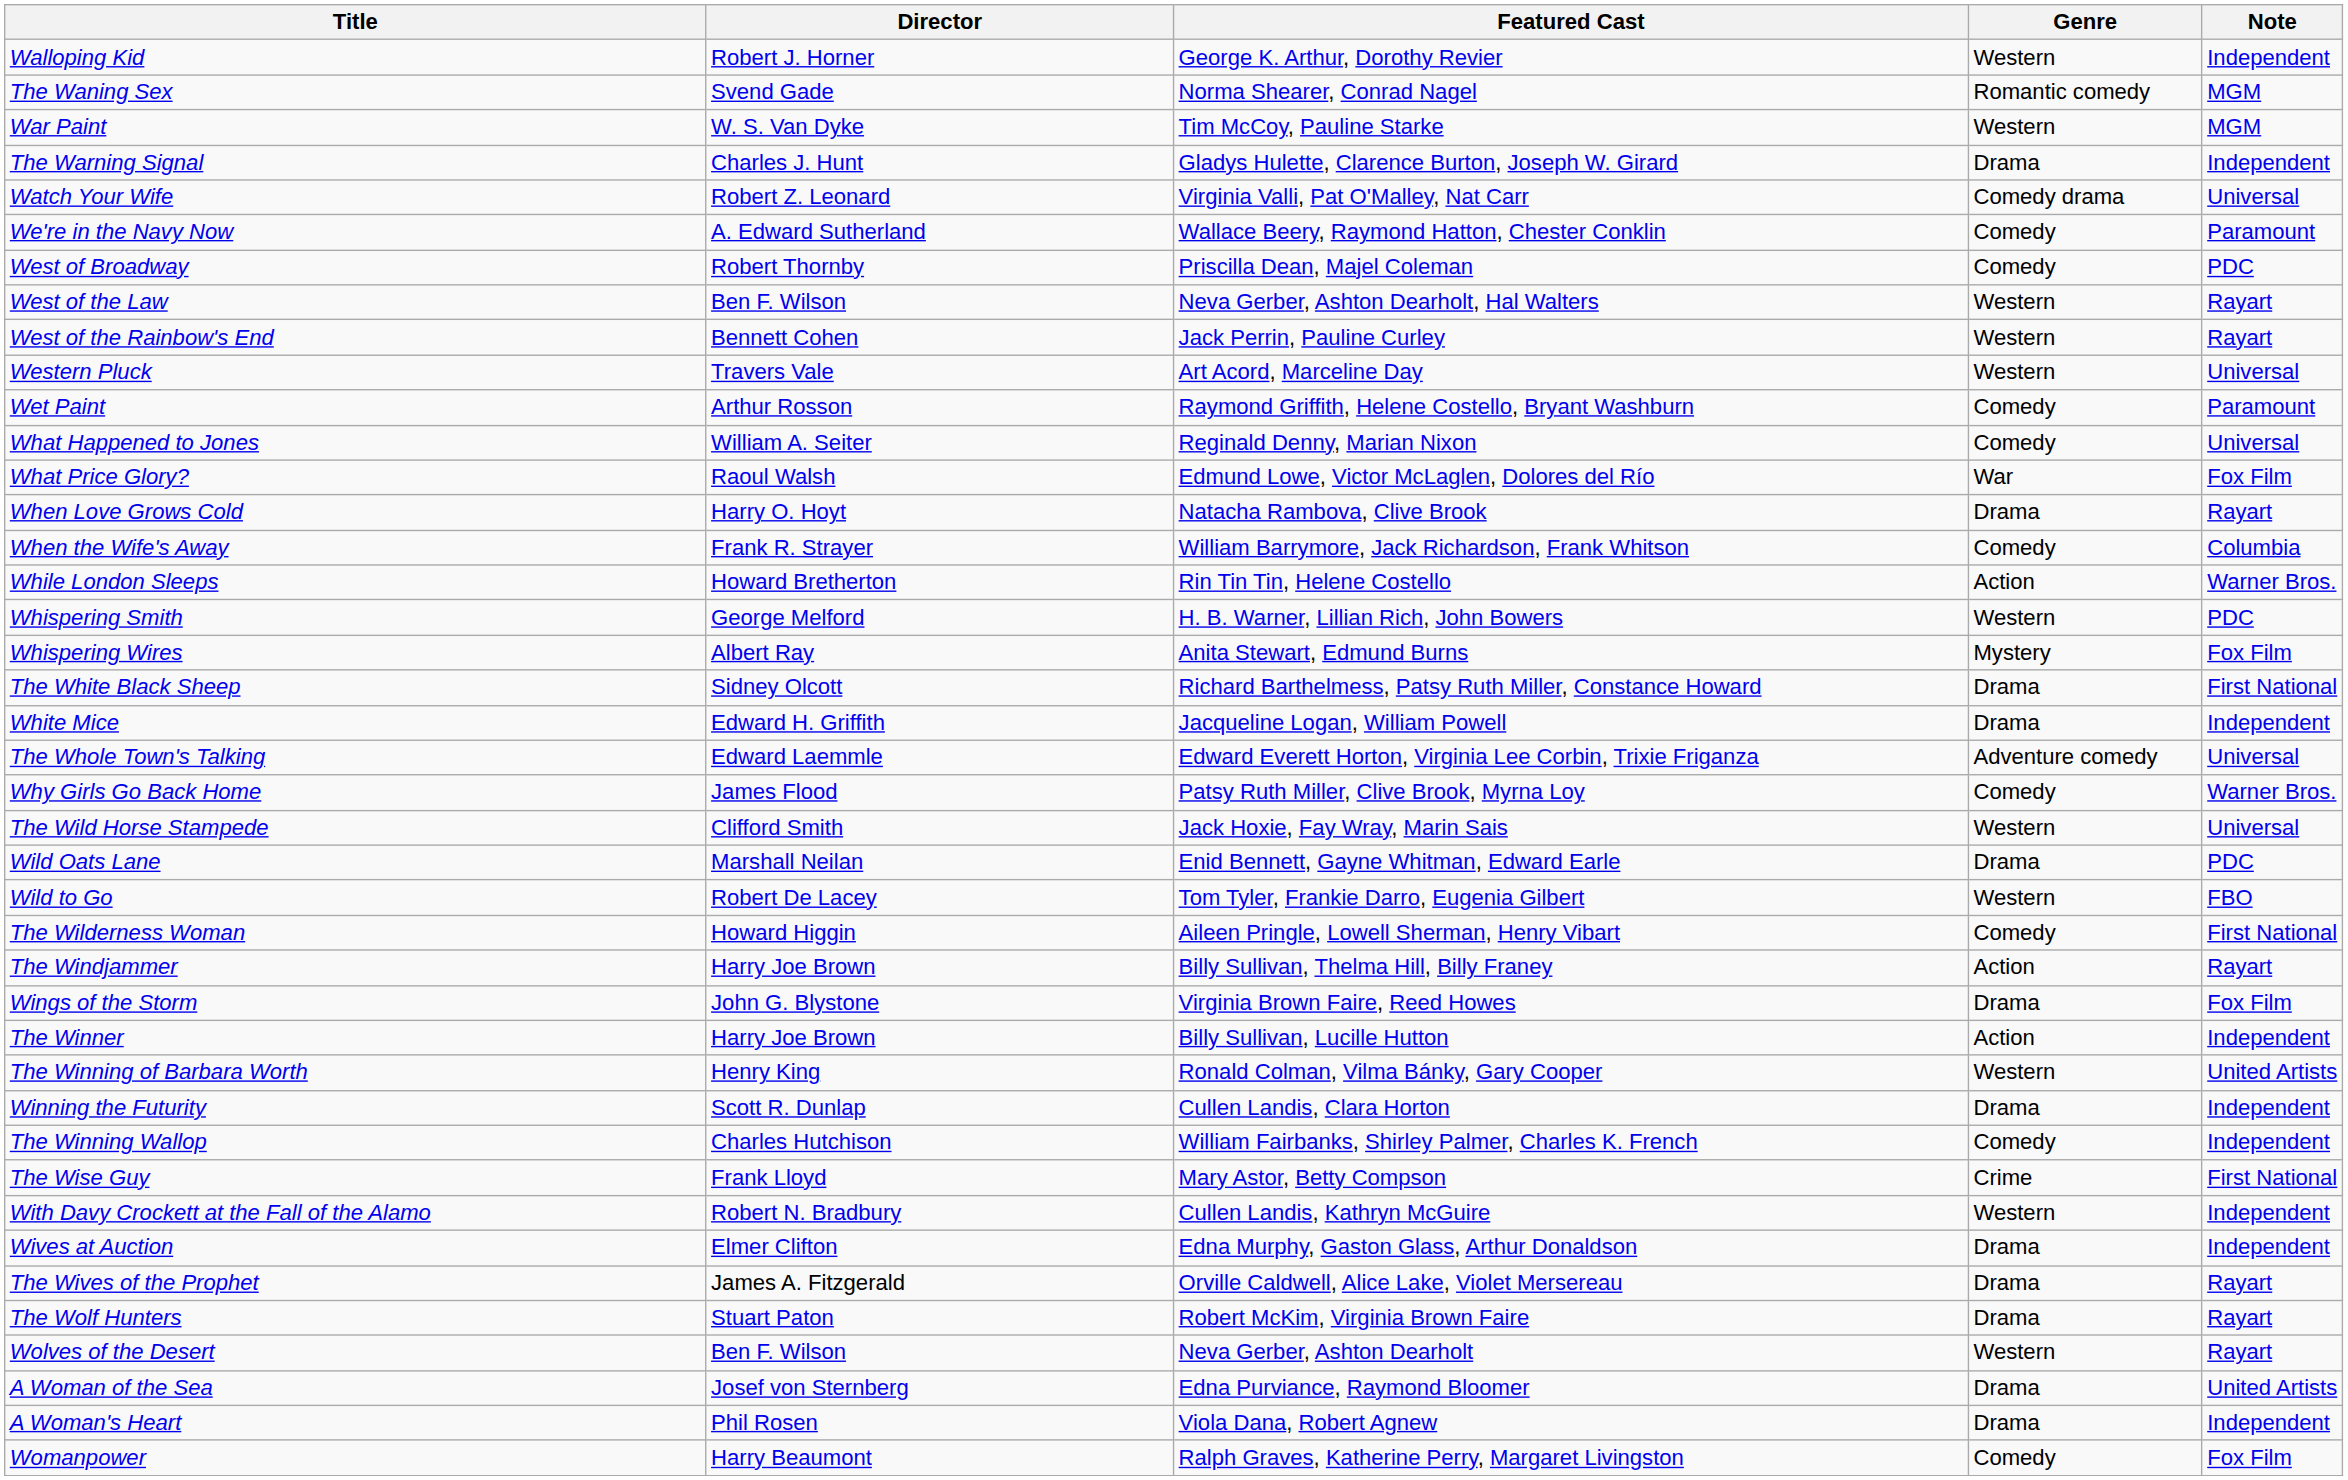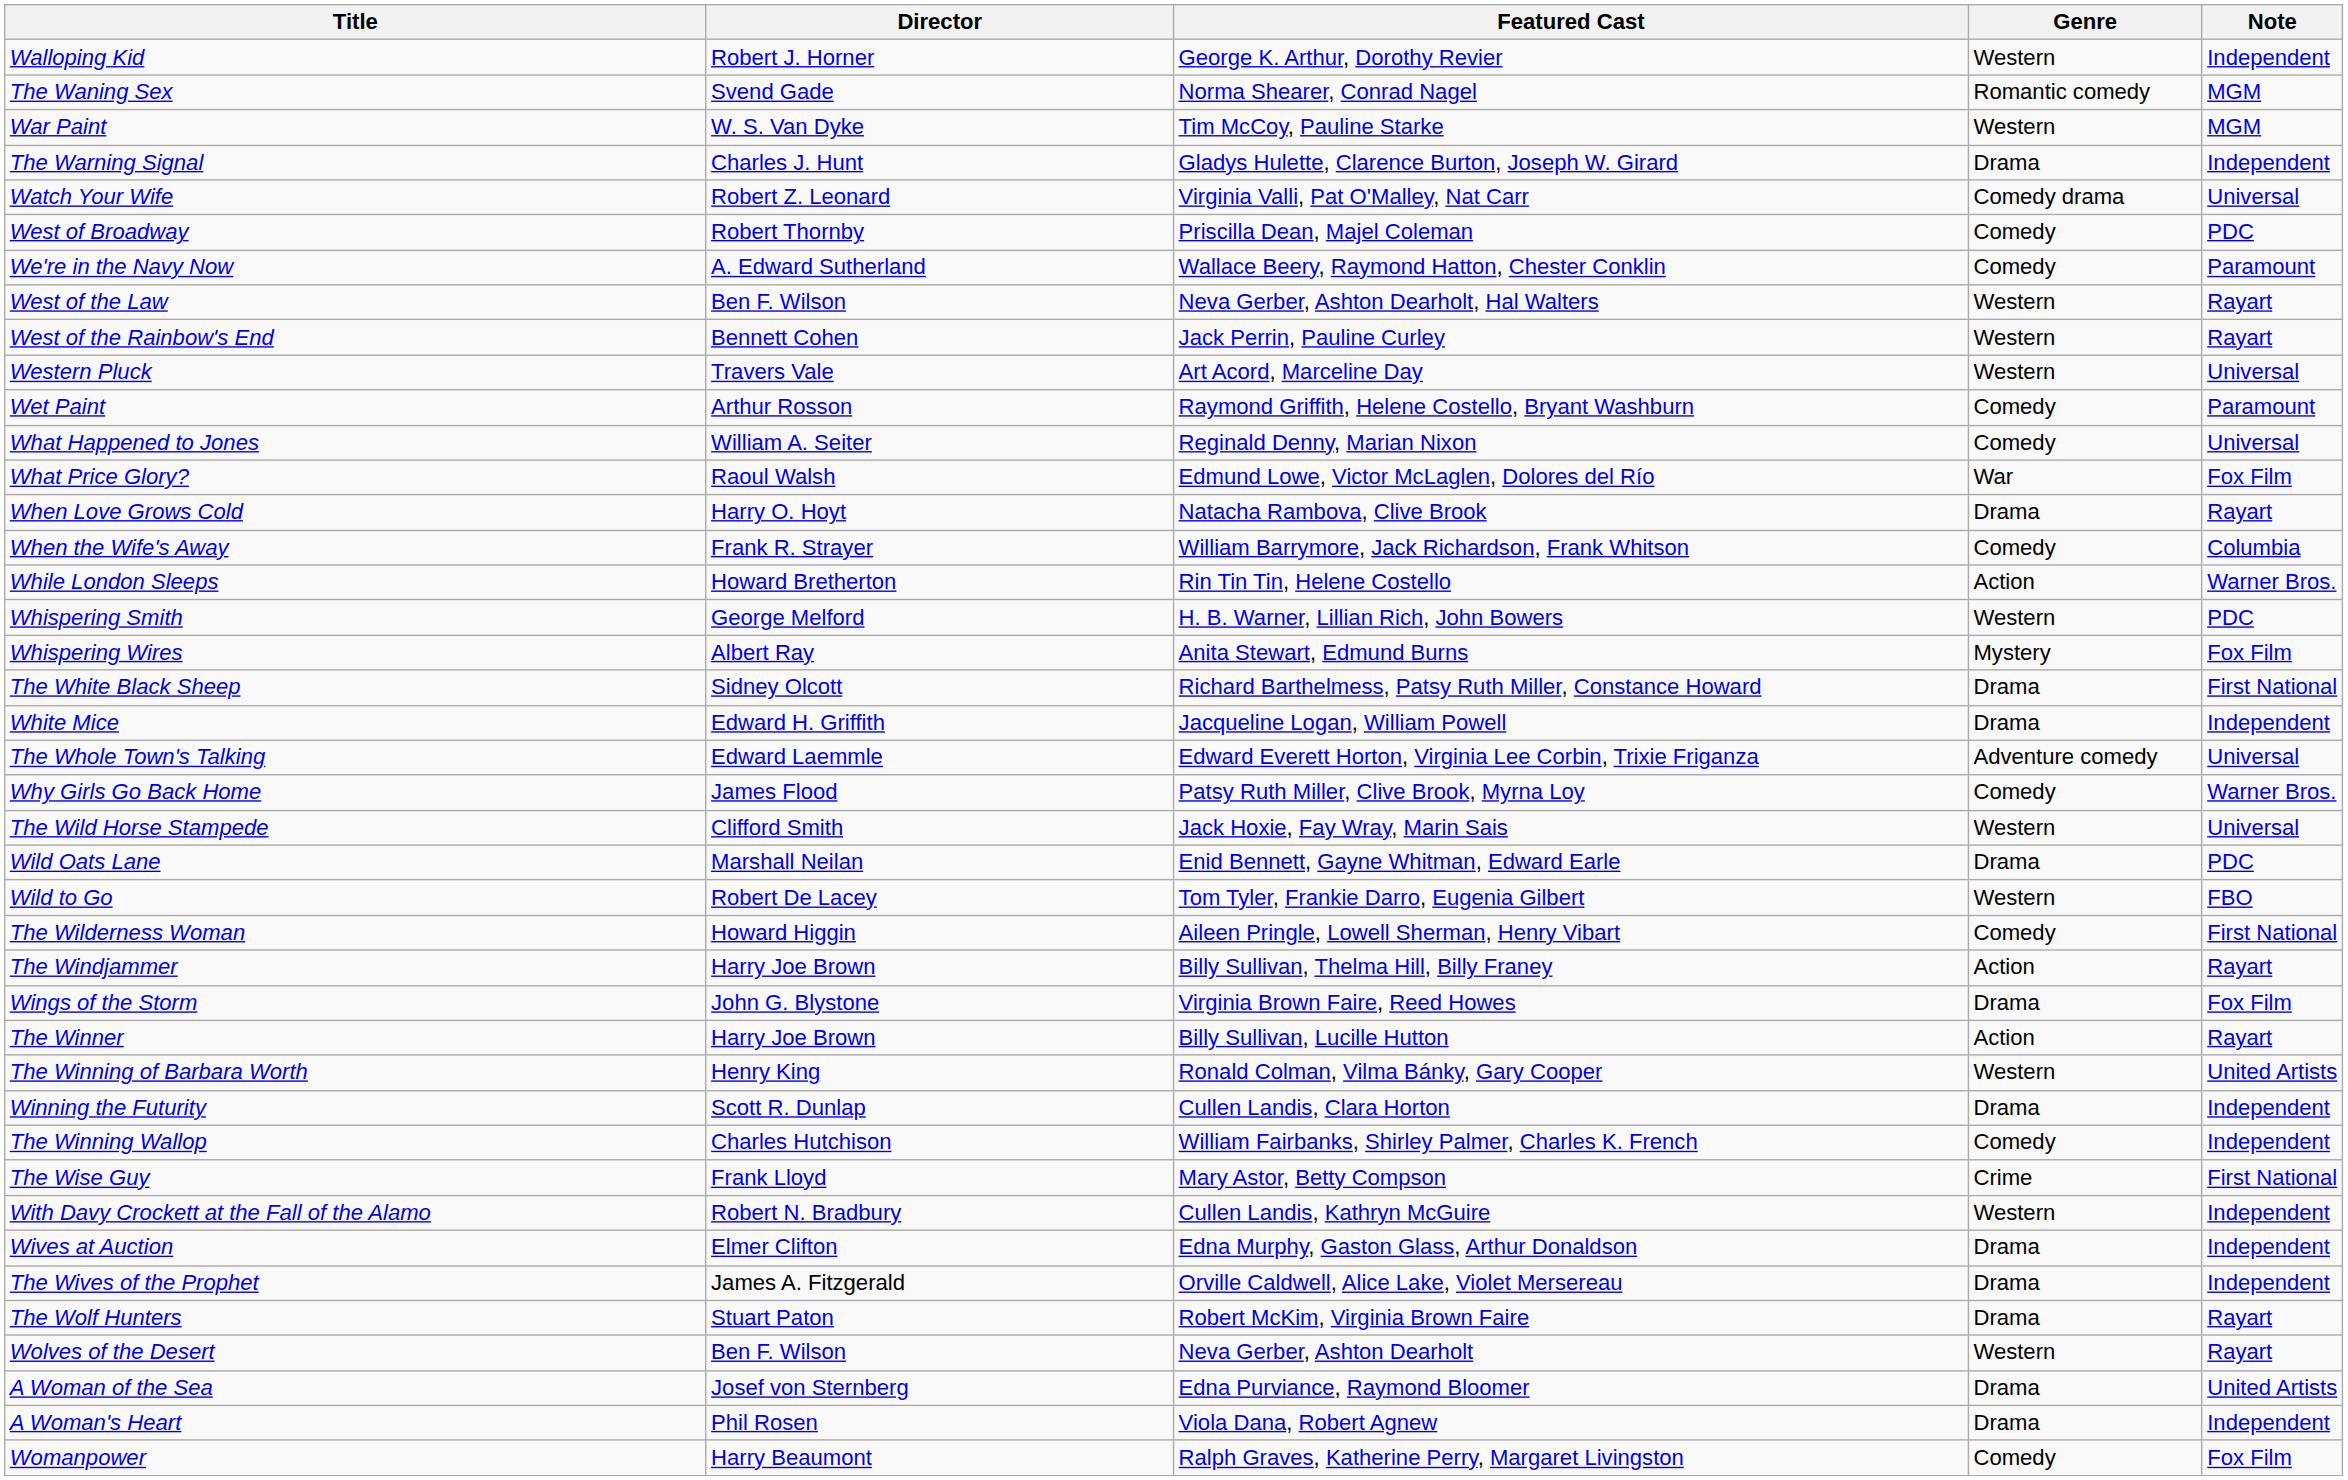rows swapped: We're in the Navy Now <-> West of Broadway
The Winner | Note: Independent -> Rayart
The Wives of the Prophet | Note: Rayart -> Independent
